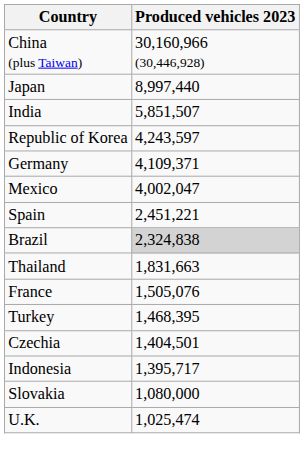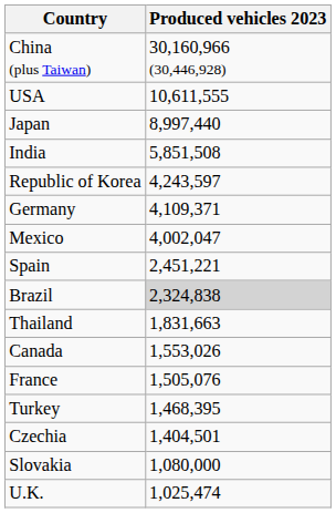+ row: USA | 10,611,555
India | Produced vehicles 2023: 5,851,507 -> 5,851,508
+ row: Canada | 1,553,026
- row: Indonesia | 1,395,717
